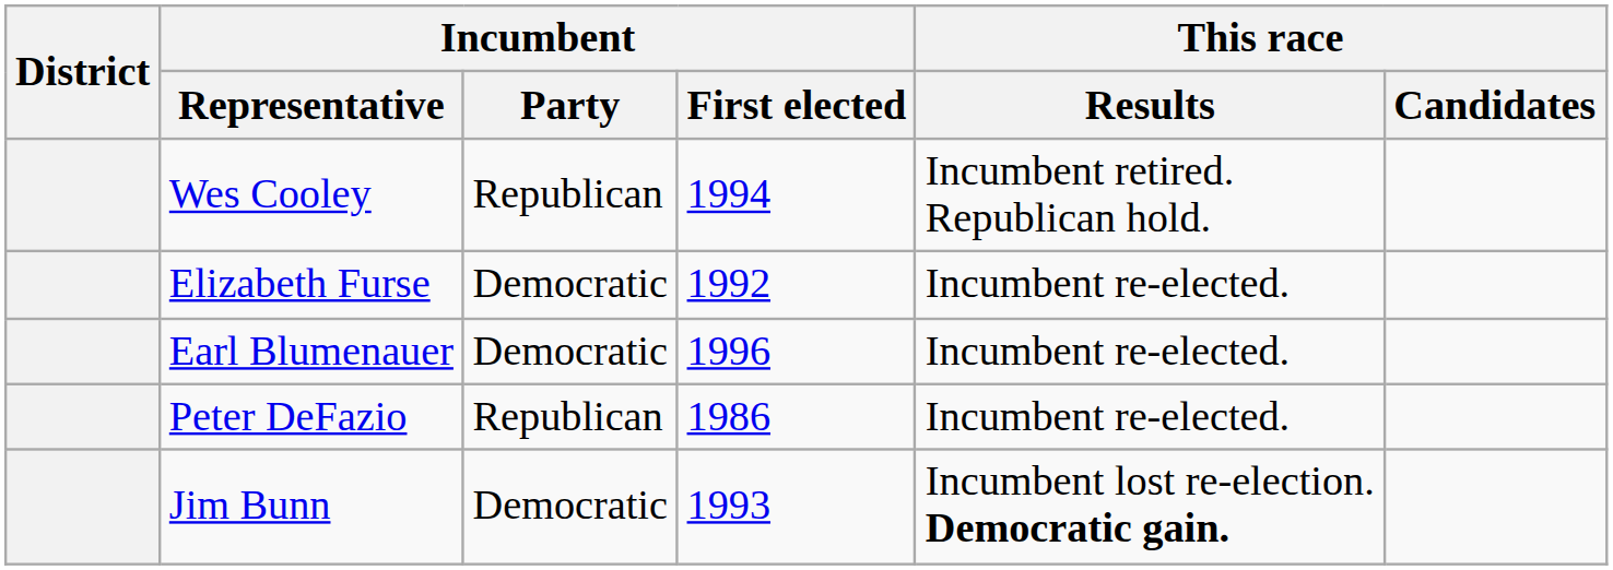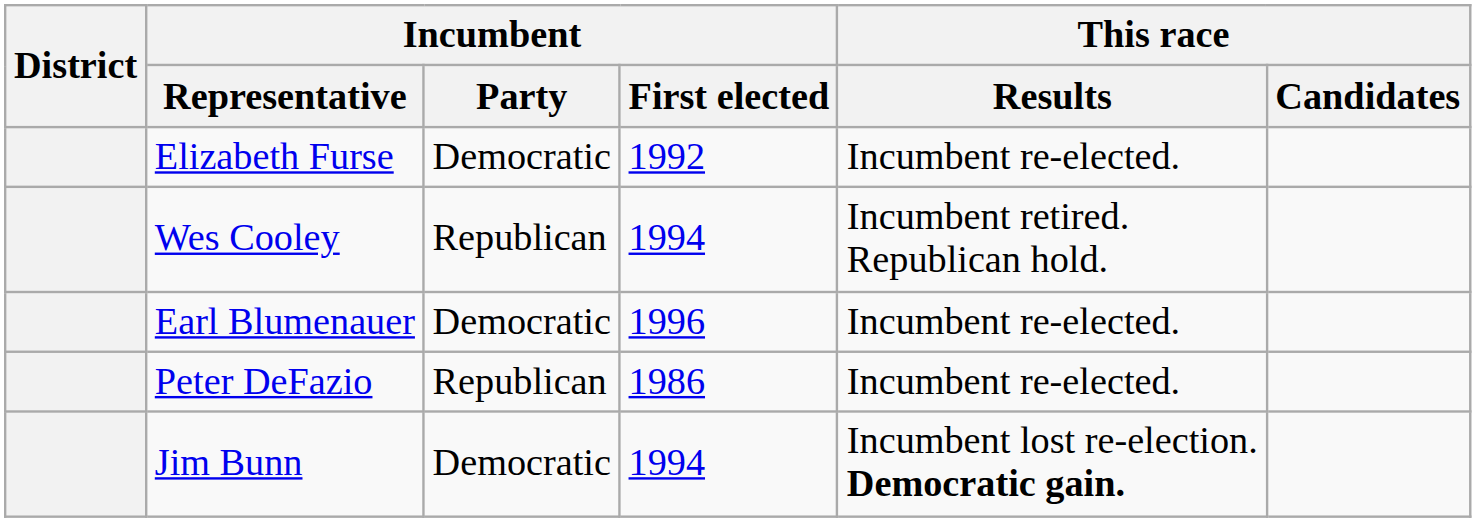rows swapped: Elizabeth Furse <-> Wes Cooley
Jim Bunn | Incumbent / First elected: 1993 -> 1994
